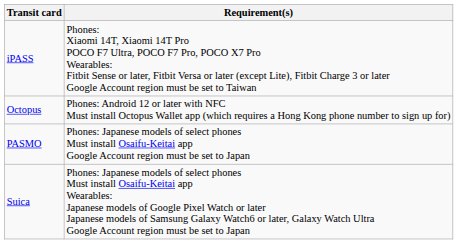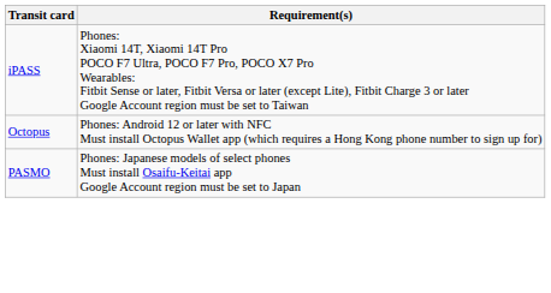- row: Suica | Phones: Japanese models of select phones Must install Osaifu-Keitai app Wearables: Japanese models of Google Pixel Watch or later Japanese models of Samsung Galaxy Watch6 or later, Galaxy Watch Ultra Google Account region must be set to Japan
